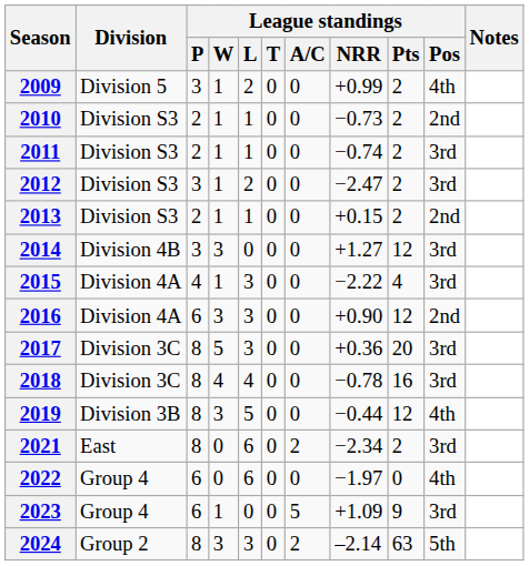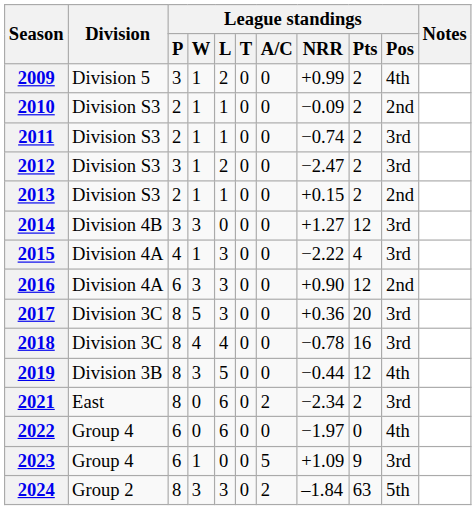2010 | League standings / NRR: −0.73 -> −0.09
2024 | League standings / NRR: –2.14 -> –1.84
